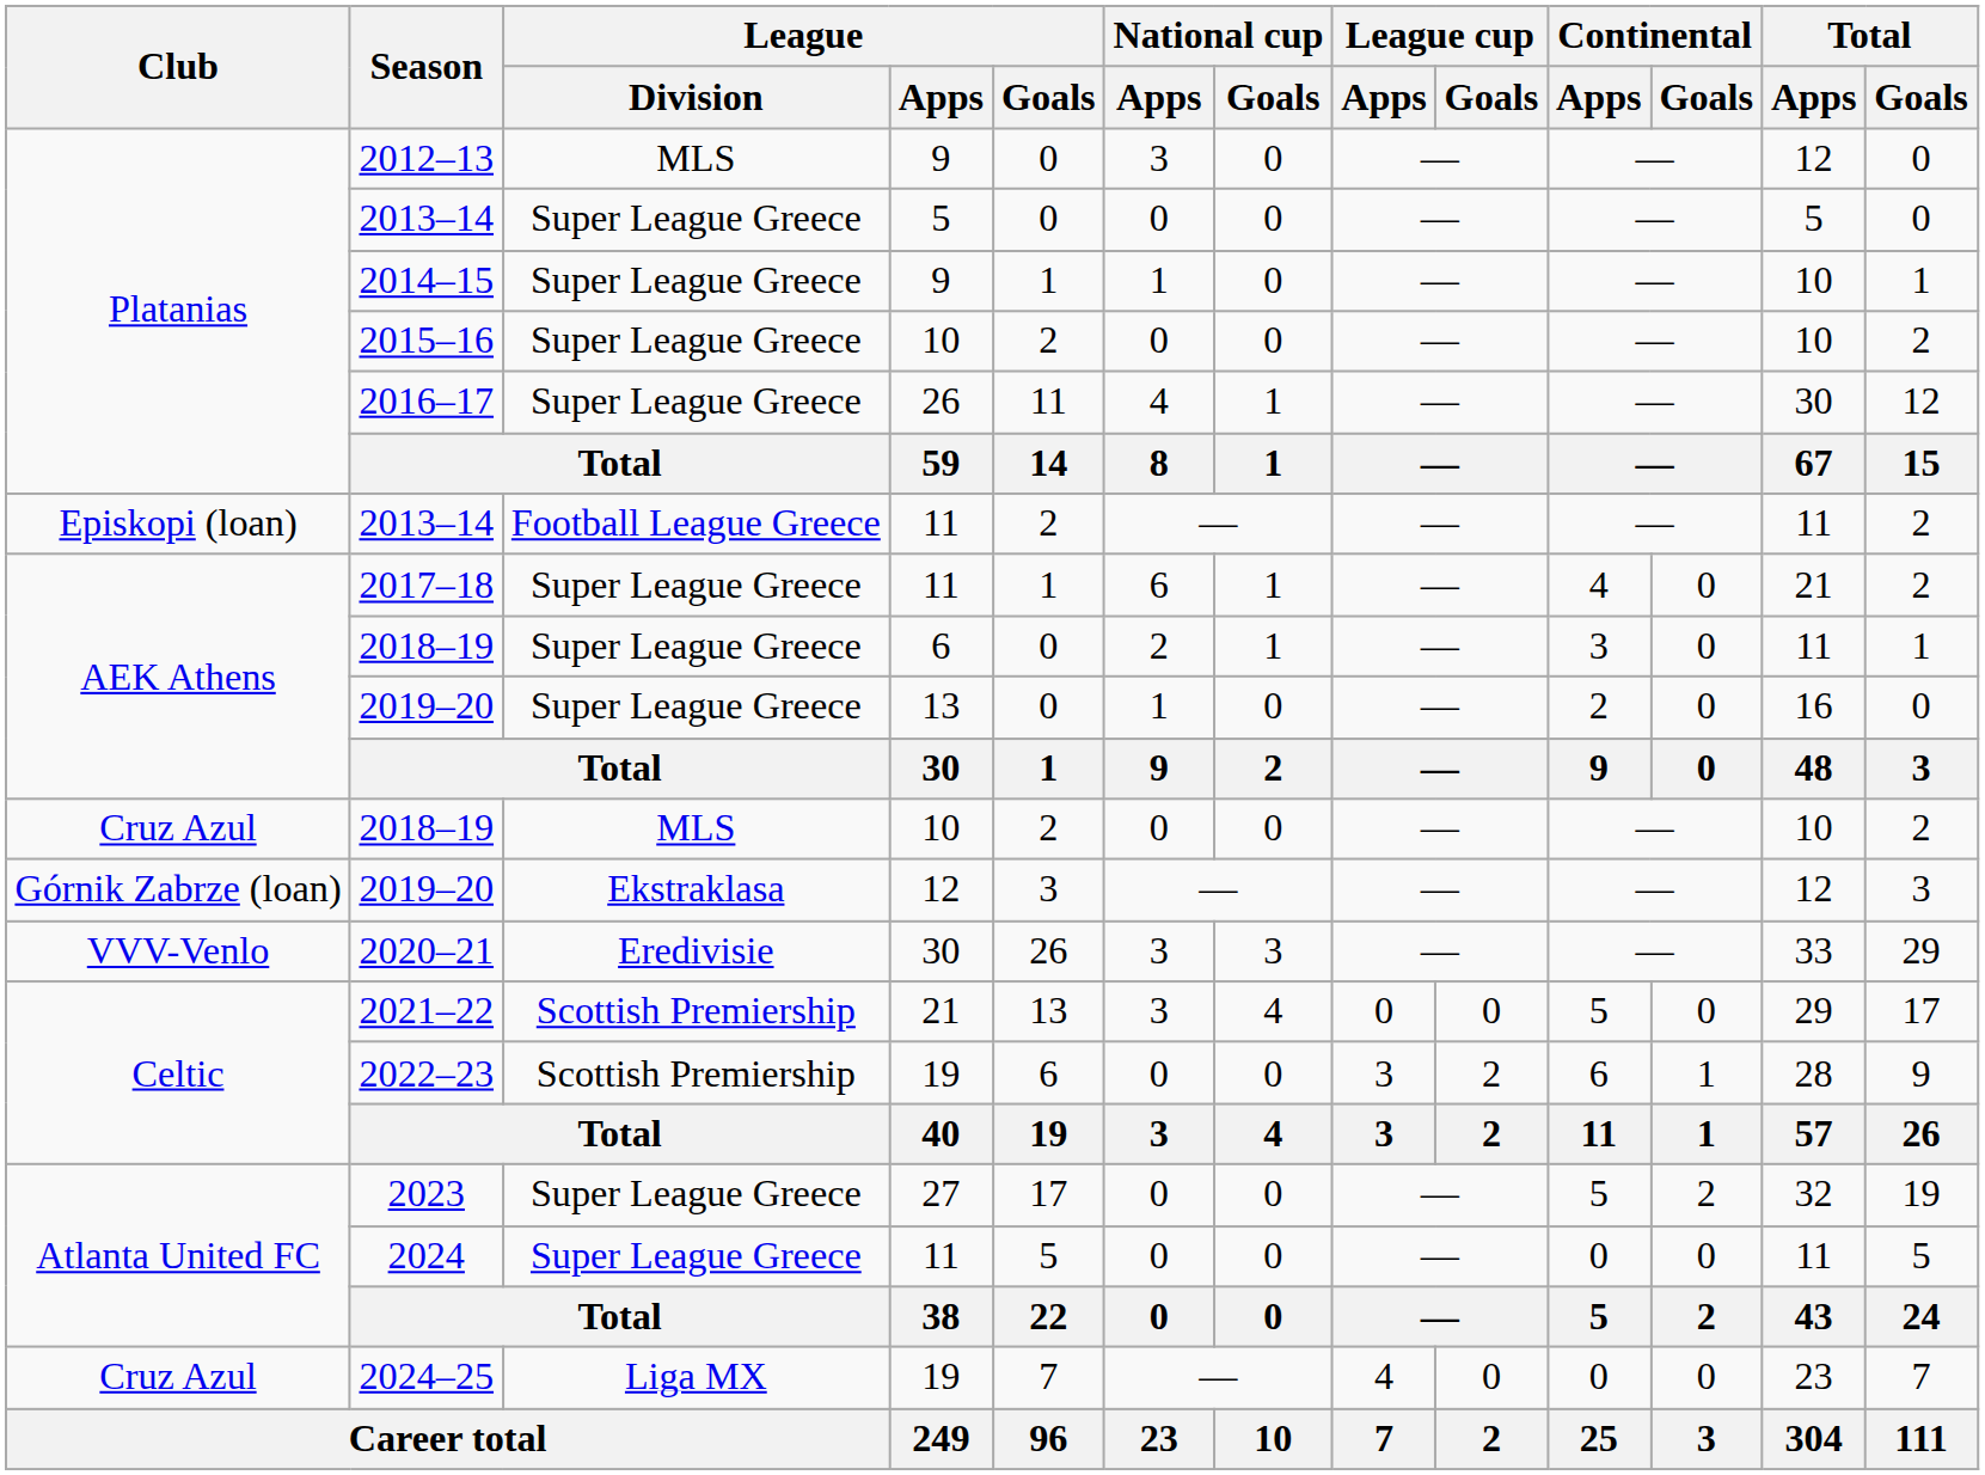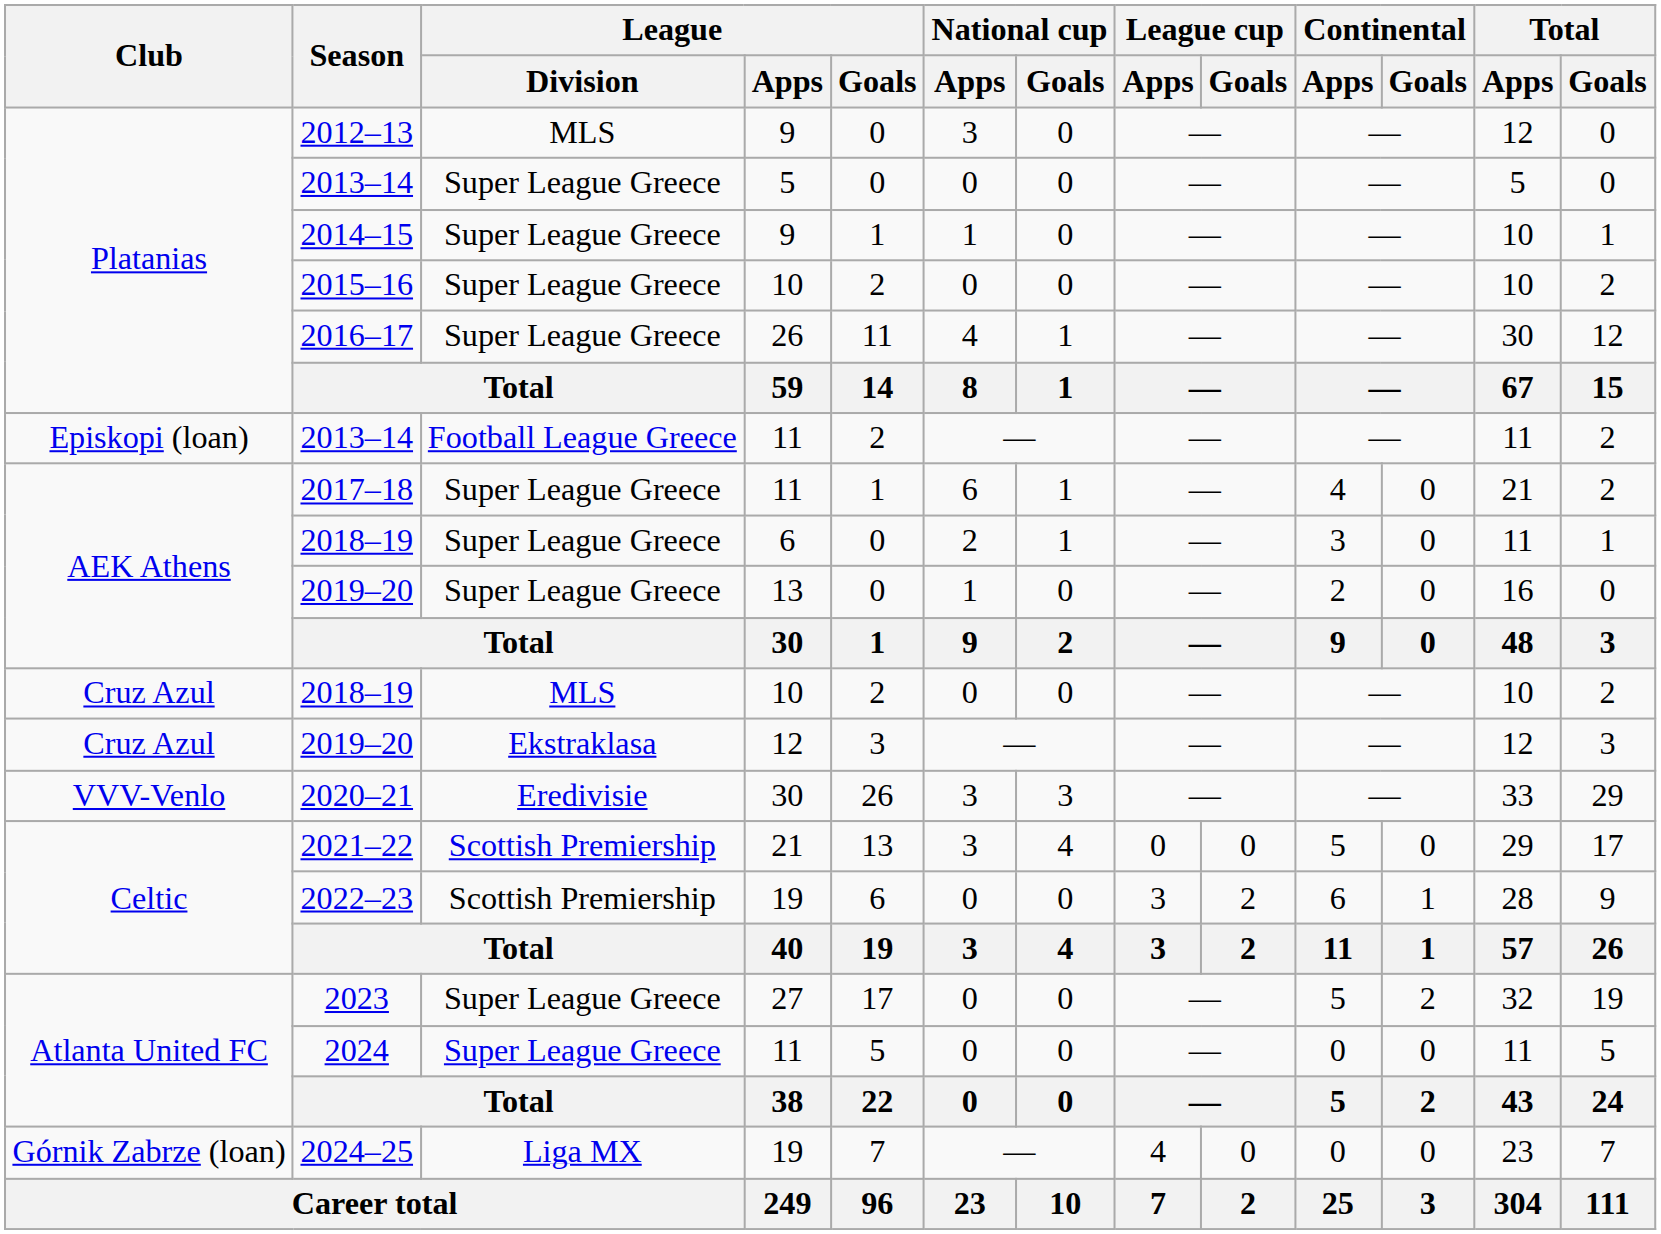2019–20 / 12 | Club: Górnik Zabrze (loan) -> Cruz Azul
2024–25 | Club: Cruz Azul -> Górnik Zabrze (loan)
